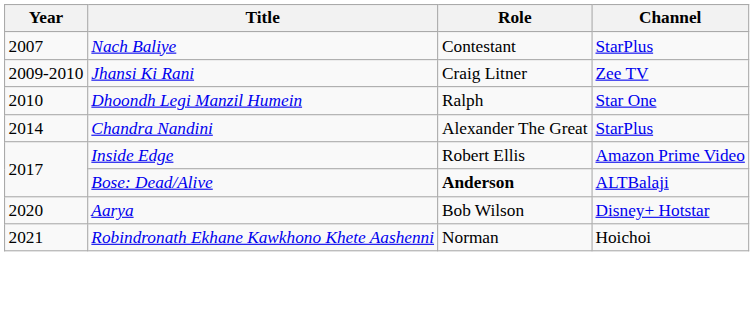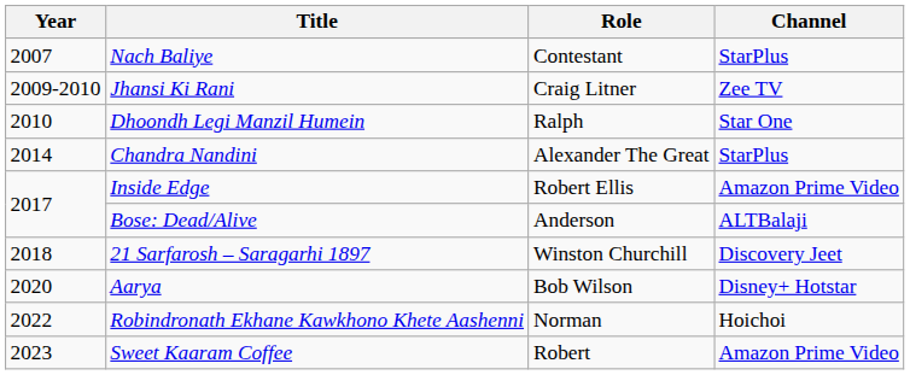Bose: Dead/Alive | Role: bold -> normal
+ row: 2018 | 21 Sarfarosh – Saragarhi 1897 | Winston Churchill | Discovery Jeet
Robindronath Ekhane Kawkhono Khete Aashenni | Year: 2021 -> 2022
+ row: 2023 | Sweet Kaaram Coffee | Robert | Amazon Prime Video
